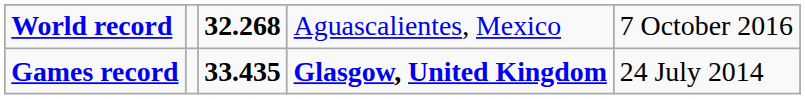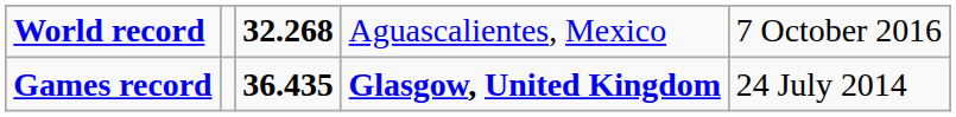Games record | column 3: 33.435 -> 36.435
